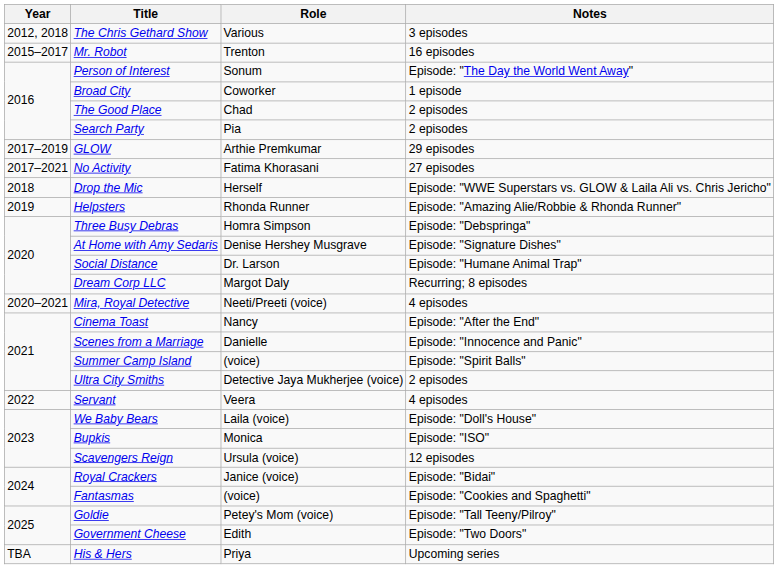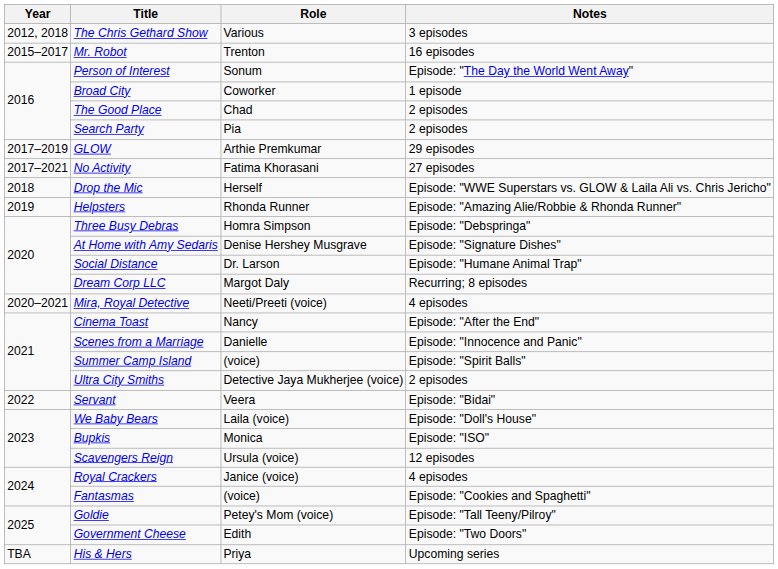Servant | Notes: 4 episodes -> Episode: "Bidai"
Royal Crackers | Notes: Episode: "Bidai" -> 4 episodes
